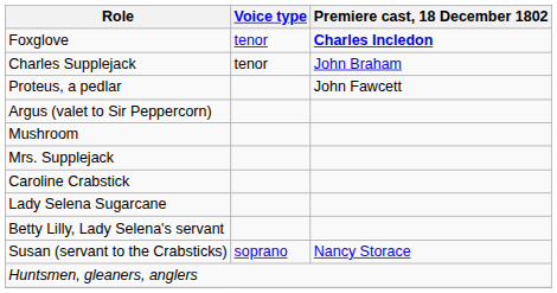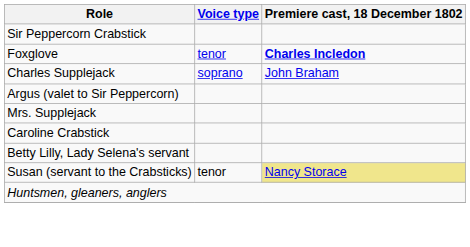+ row: Sir Peppercorn Crabstick
Charles Supplejack | Voice type: tenor -> soprano
- row: Proteus, a pedlar | John Fawcett
- row: Mushroom
- row: Lady Selena Sugarcane
Susan (servant to the Crabsticks) | Voice type: soprano -> tenor
Susan (servant to the Crabsticks) | Premiere cast, 18 December 1802: no background -> khaki background
